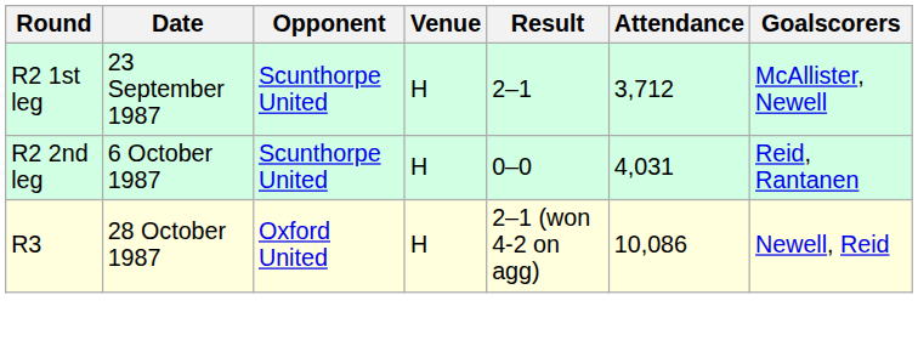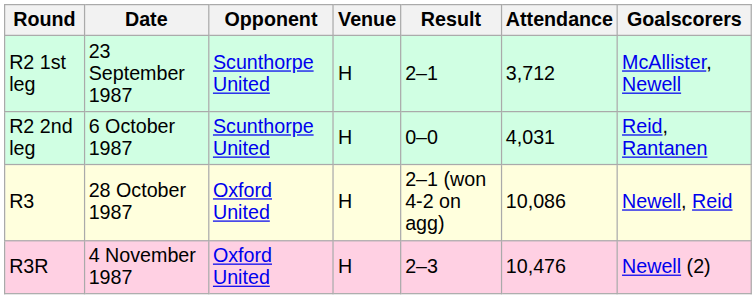+ row: R3R | 4 November 1987 | Oxford United | H | 2–3 | 10,476 | Newell (2)
